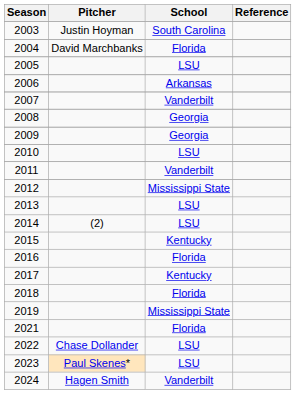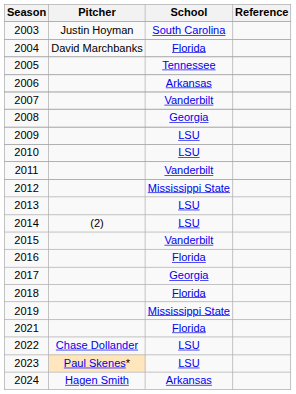2005 | School: LSU -> Tennessee
2009 | School: Georgia -> LSU
2015 | School: Kentucky -> Vanderbilt
2017 | School: Kentucky -> Georgia
2024 | School: Vanderbilt -> Arkansas
